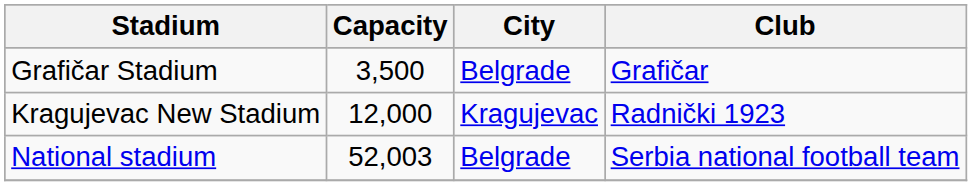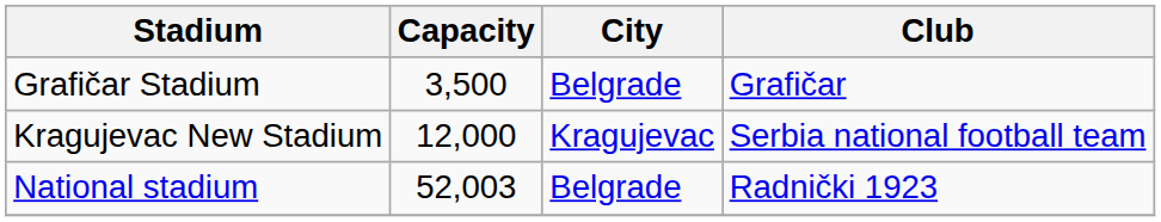Kragujevac New Stadium | Club: Radnički 1923 -> Serbia national football team
National stadium | Club: Serbia national football team -> Radnički 1923
